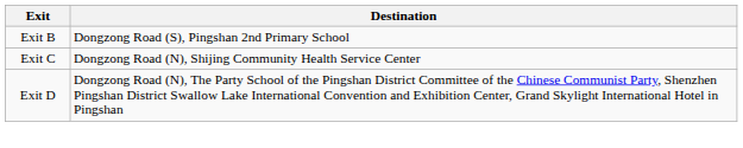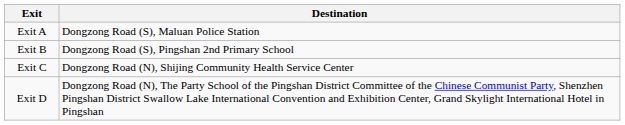+ row: Exit A | Dongzong Road (S), Maluan Police Station
